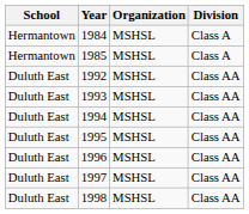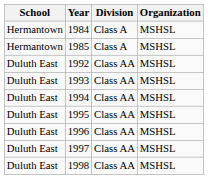columns swapped: Organization <-> Division
